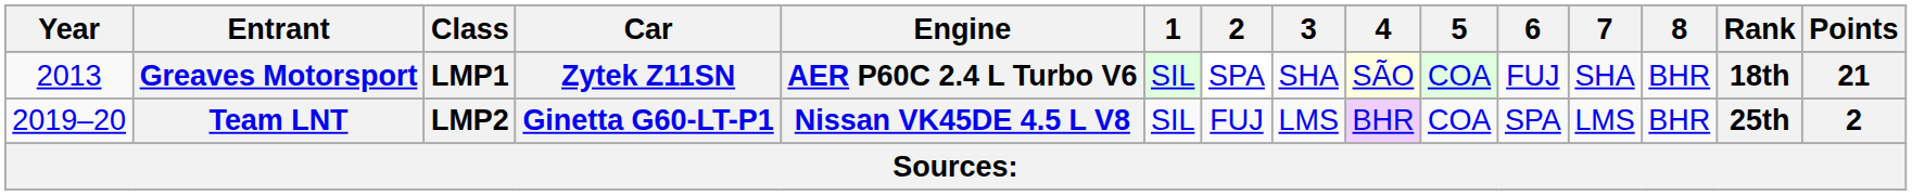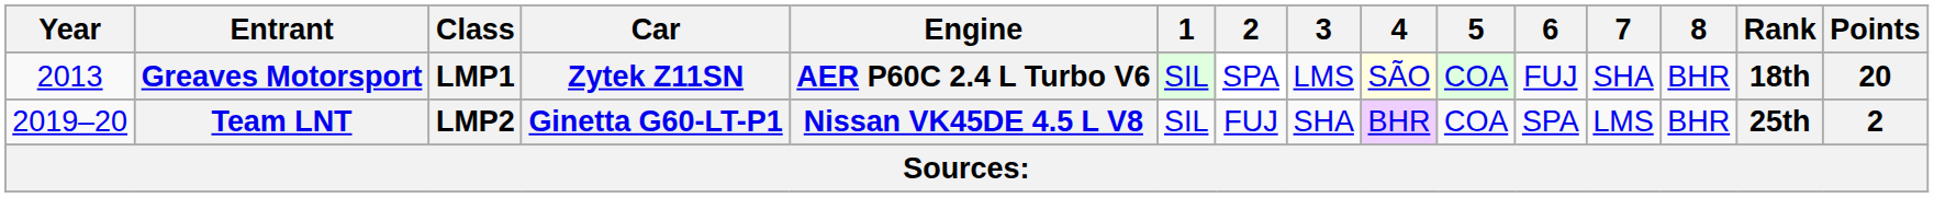Greaves Motorsport | 3: SHA -> LMS
Greaves Motorsport | Points: 21 -> 20
Team LNT | 3: LMS -> SHA
